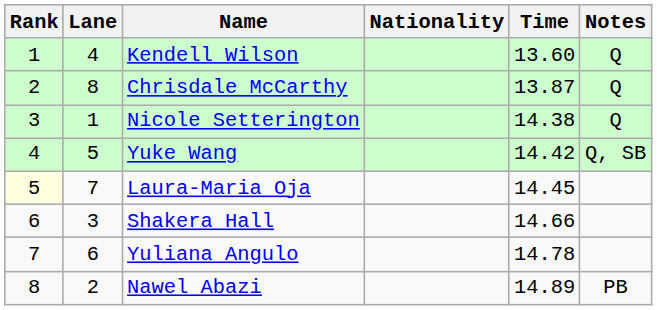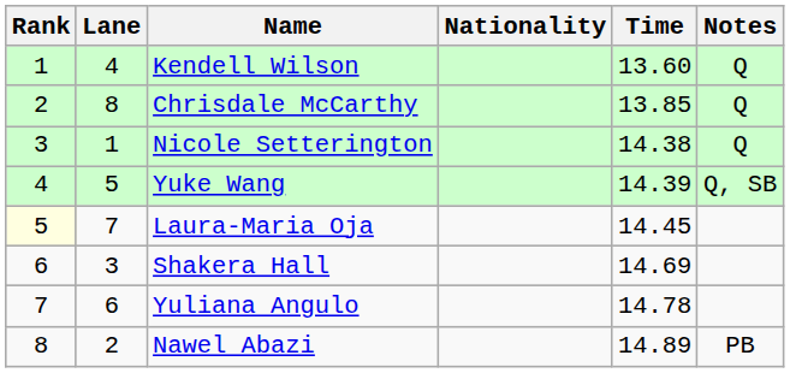Chrisdale McCarthy | Time: 13.87 -> 13.85
Yuke Wang | Time: 14.42 -> 14.39
Shakera Hall | Time: 14.66 -> 14.69
